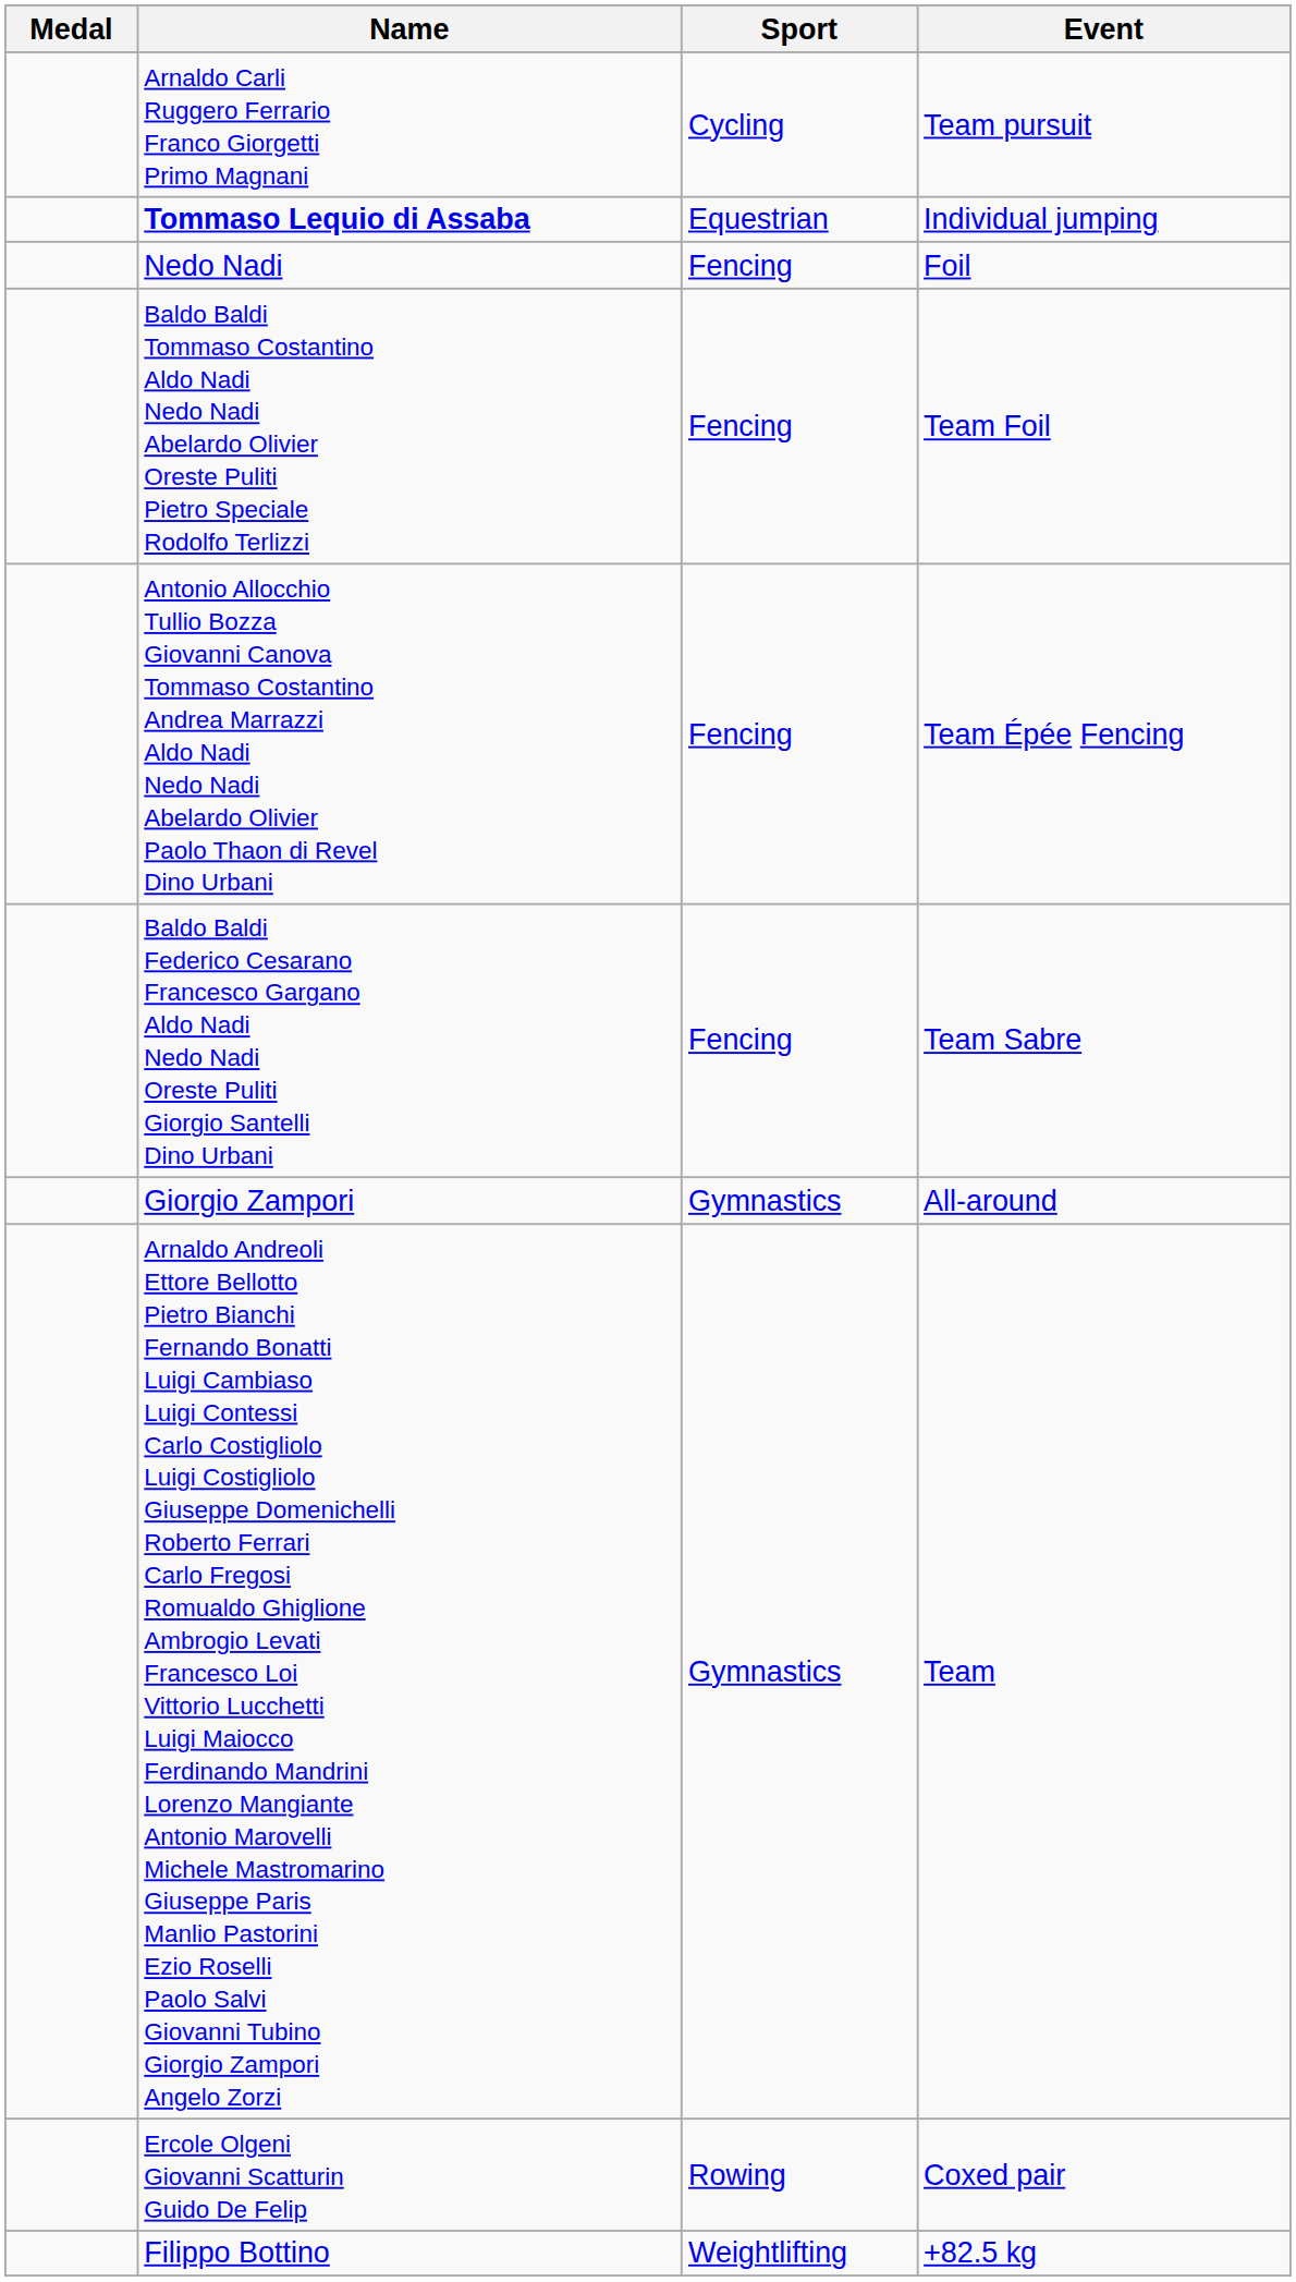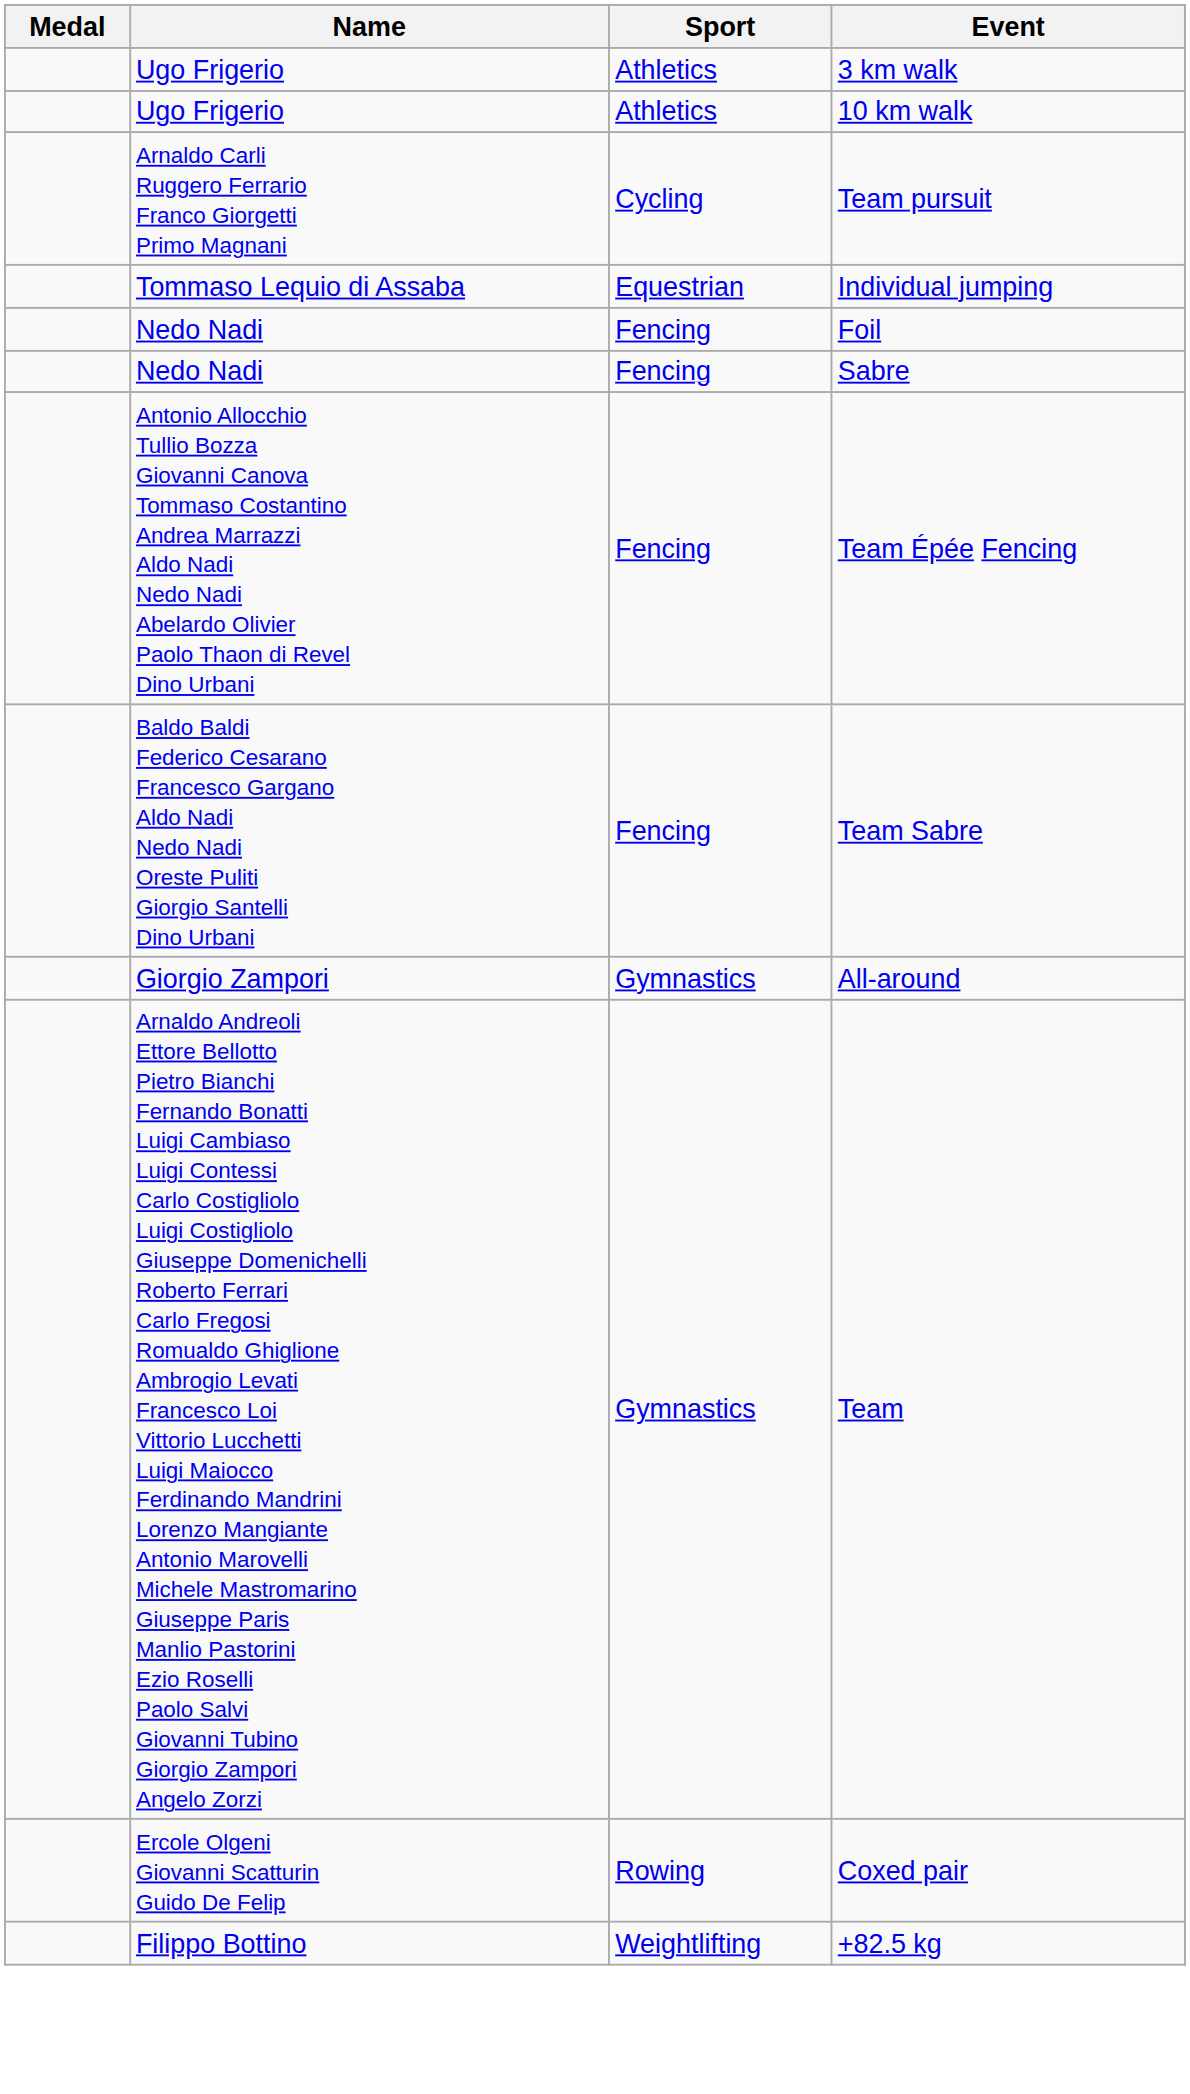+ row: Ugo Frigerio | Athletics | 3 km walk
+ row: Ugo Frigerio | Athletics | 10 km walk
Individual jumping | Name: bold -> normal
+ row: Nedo Nadi | Fencing | Sabre
- row: Baldo Baldi Tommaso Costantino Aldo Nadi Nedo Nadi Abelardo Olivier Oreste Puliti Pietro Speciale Rodolfo Terlizzi | Fencing | Team Foil
